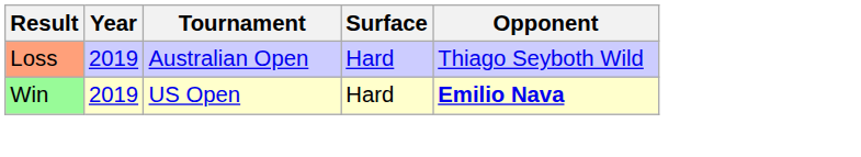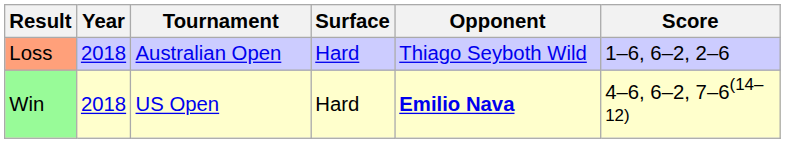+ column: Score | 1–6, 6–2, 2–6 | 4–6, 6–2, 7–6(14–12)
Loss | Year: 2019 -> 2018
Win | Year: 2019 -> 2018
